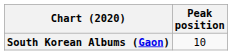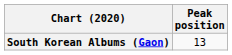South Korean Albums (Gaon) | Peak position: 10 -> 13
